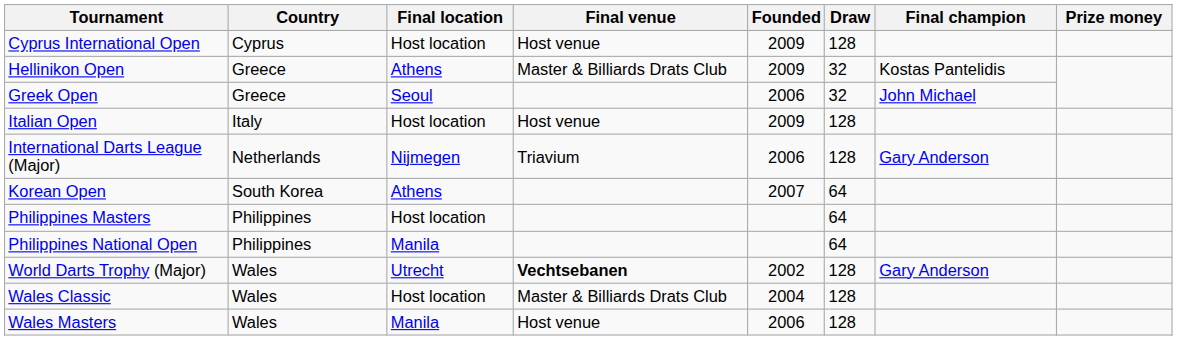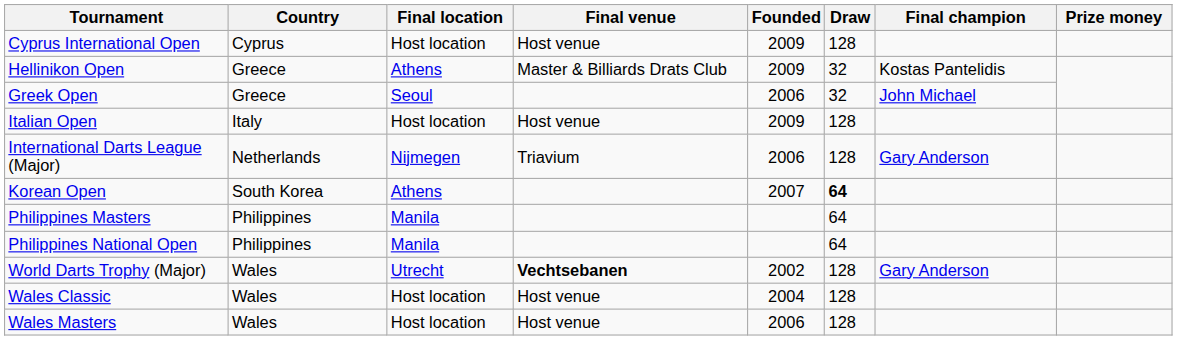Korean Open | Draw: normal -> bold
Philippines Masters | Final location: Host location -> Manila
Wales Classic | Final venue: Master & Billiards Drats Club -> Host venue
Wales Masters | Final location: Manila -> Host location
